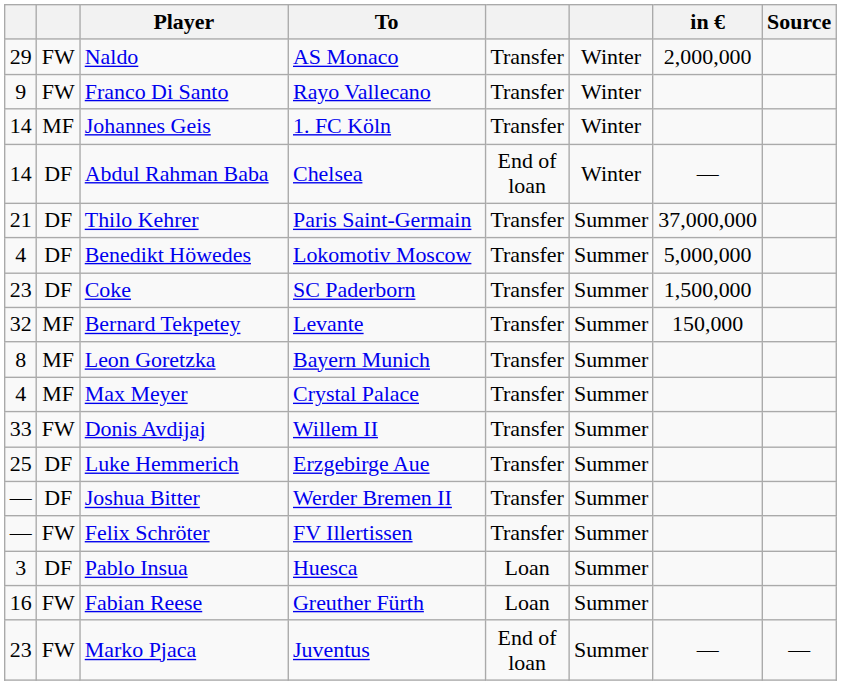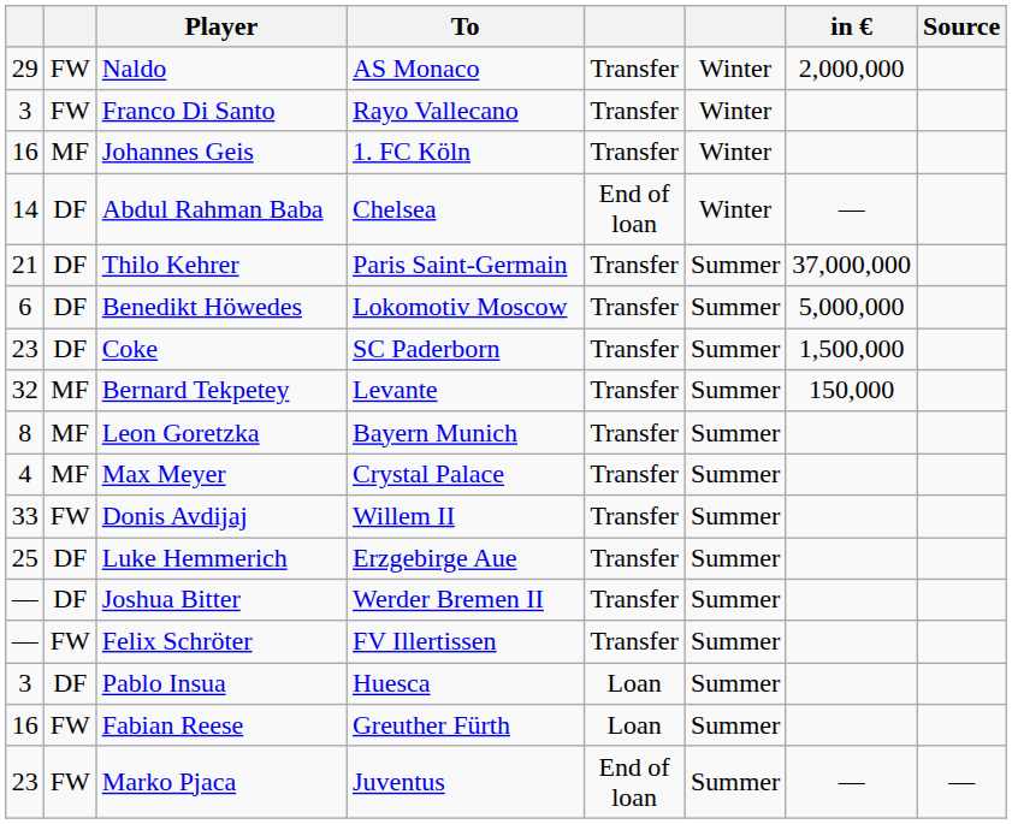Franco Di Santo | column 1: 9 -> 3
Johannes Geis | column 1: 14 -> 16
Benedikt Höwedes | column 1: 4 -> 6
